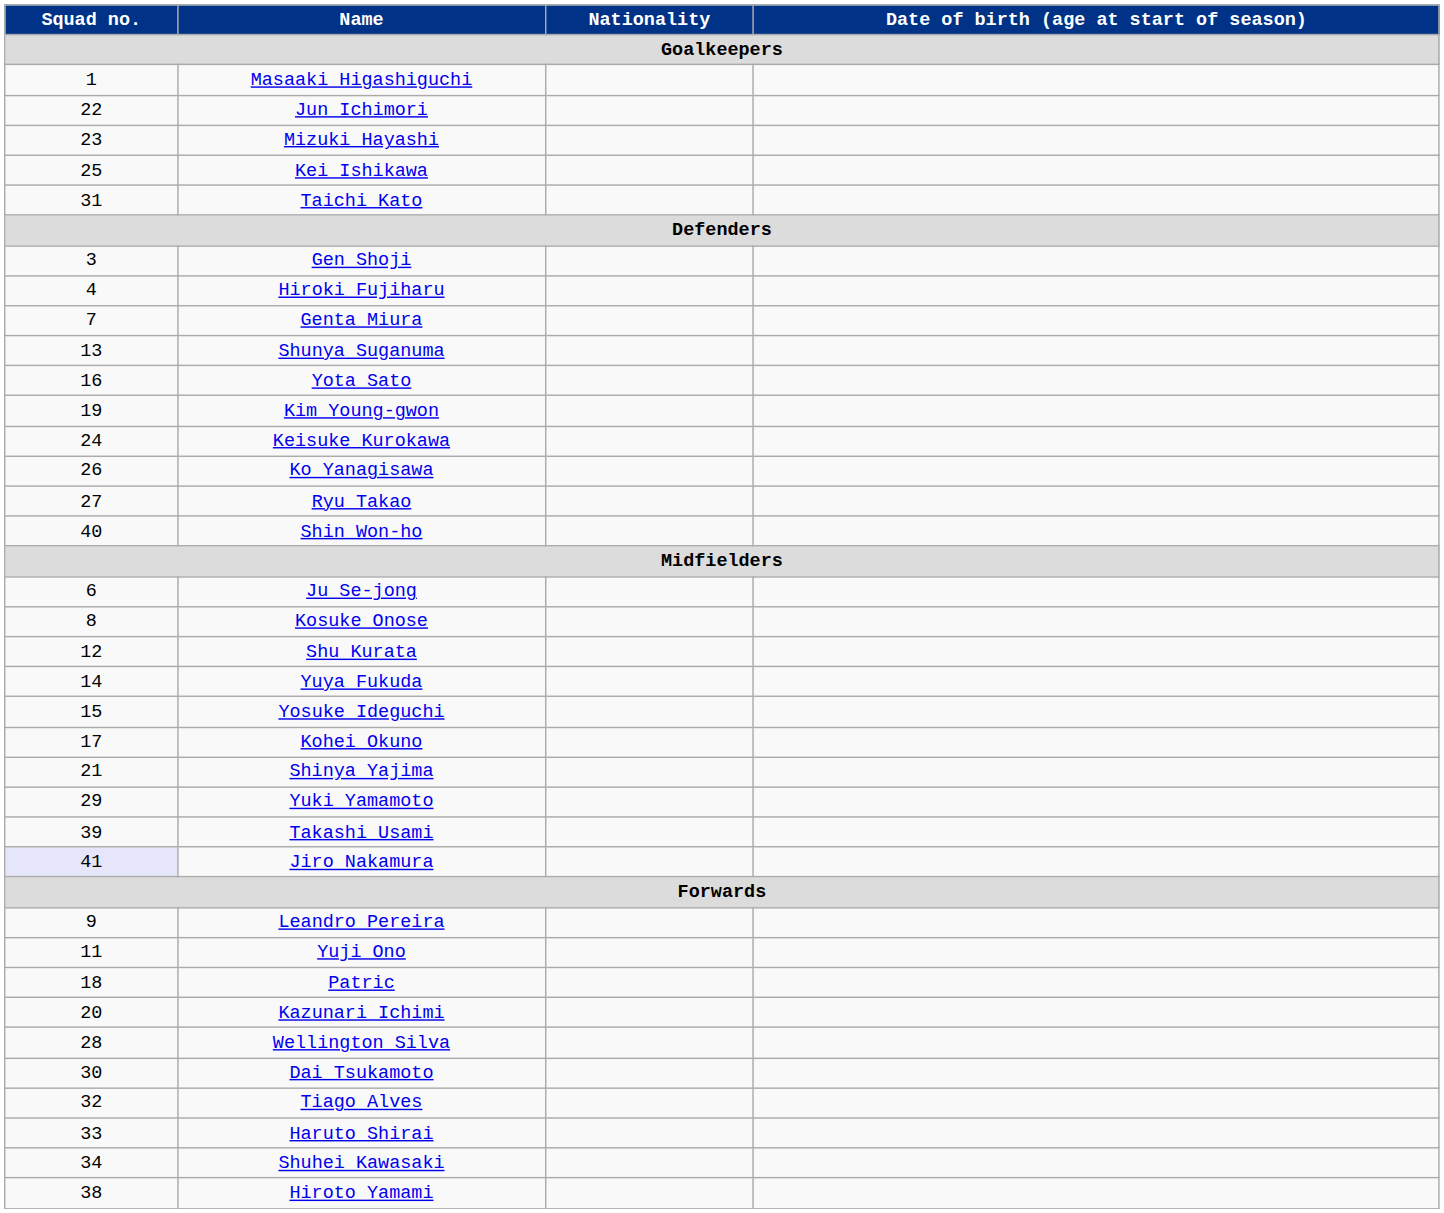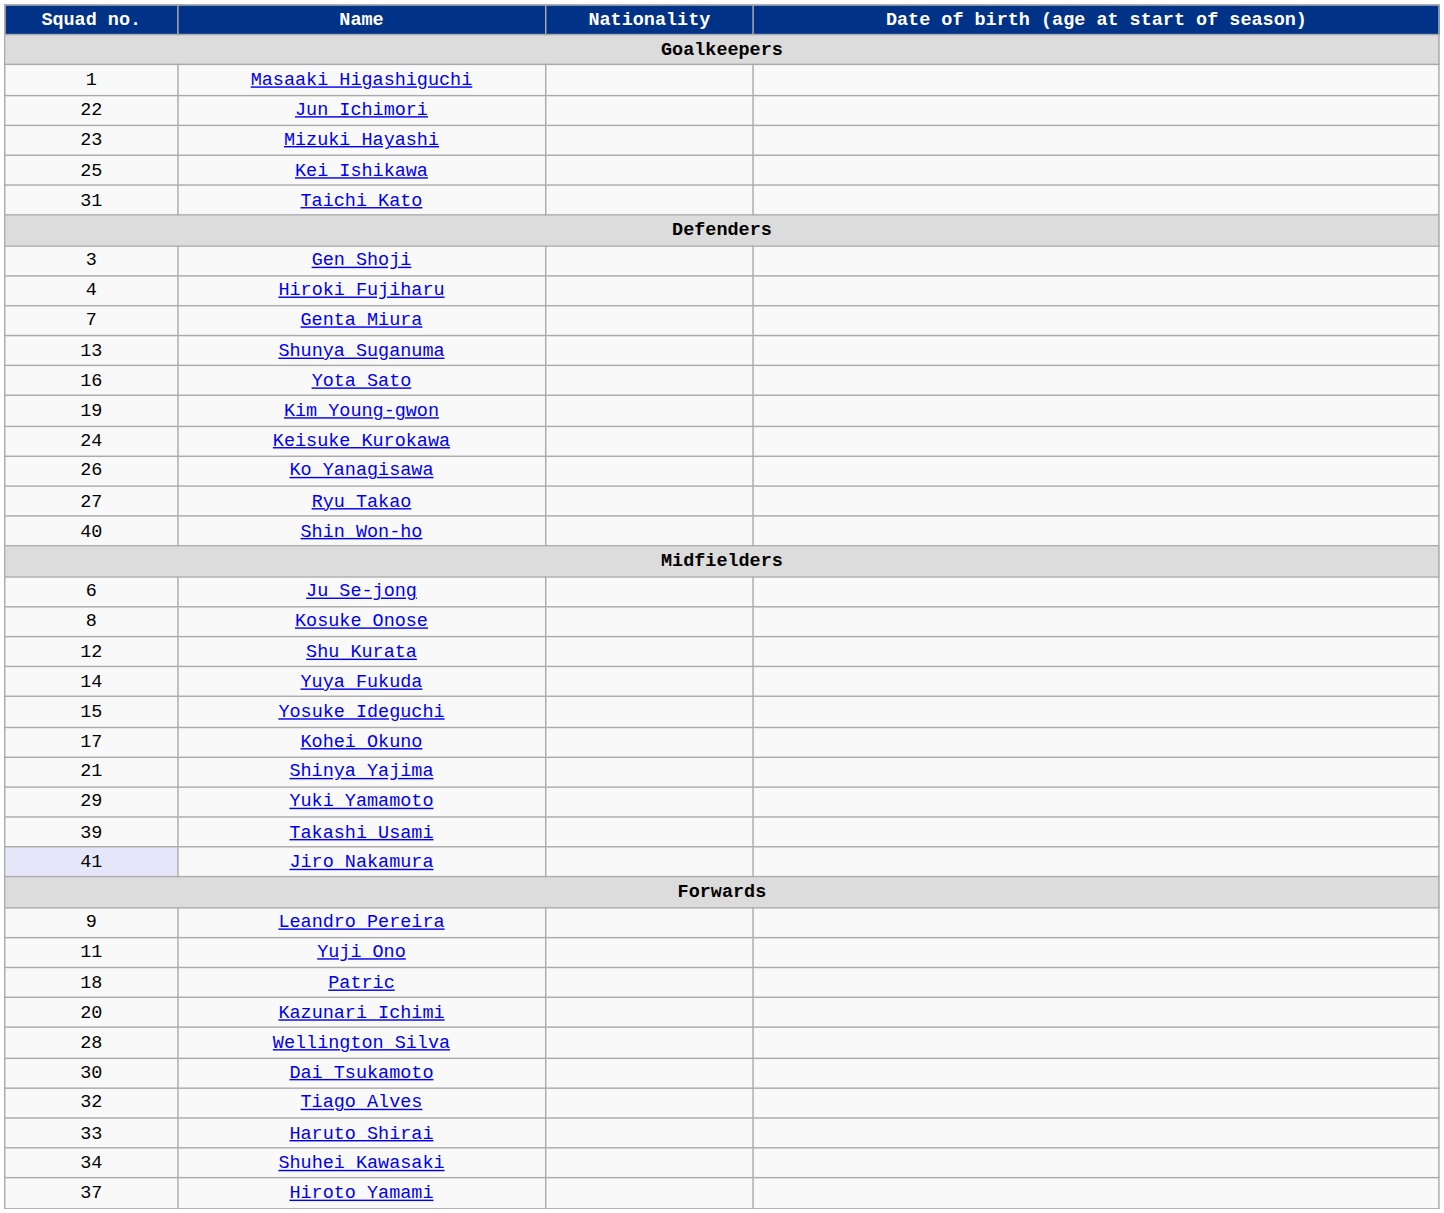Hiroto Yamami | Squad no. / Goalkeepers: 38 -> 37
